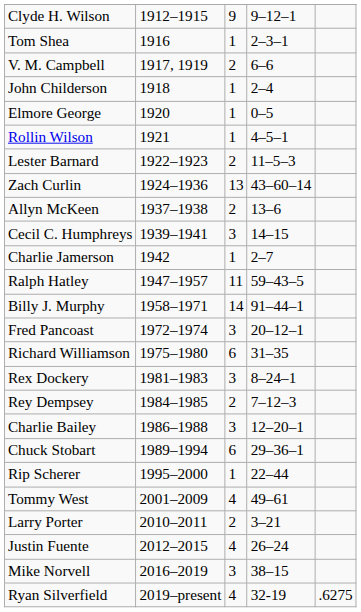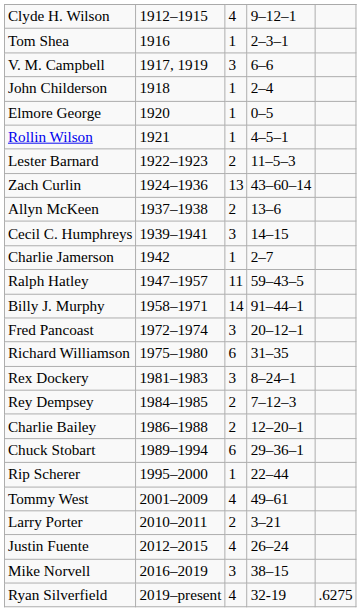Clyde H. Wilson | column 3: 9 -> 4
V. M. Campbell | column 3: 2 -> 3
Charlie Bailey | column 3: 3 -> 2
